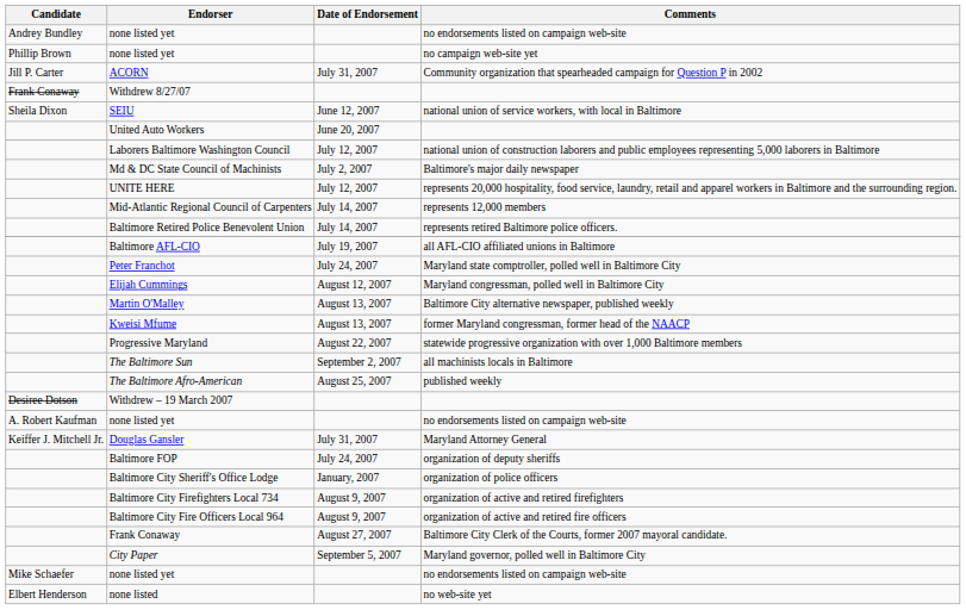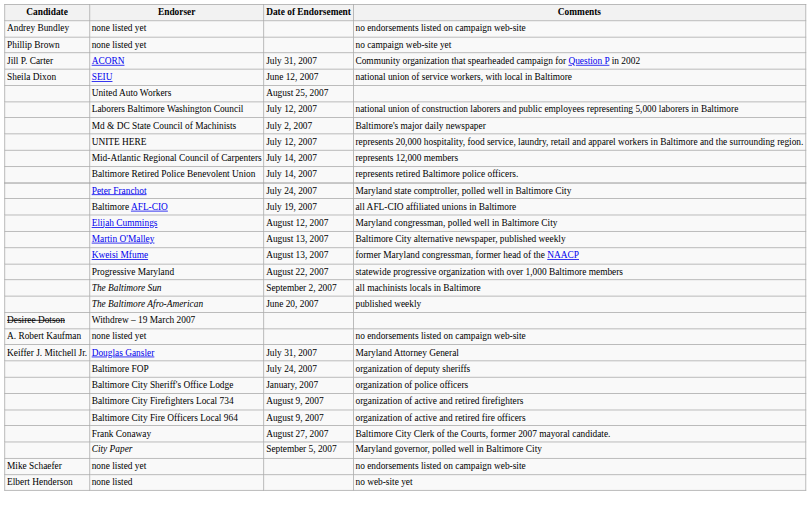- row: Frank Conaway | Withdrew 8/27/07
United Auto Workers | Date of Endorsement: June 20, 2007 -> August 25, 2007
rows swapped: Baltimore AFL-CIO <-> Peter Franchot
The Baltimore Afro-American | Date of Endorsement: August 25, 2007 -> June 20, 2007
